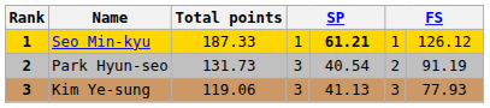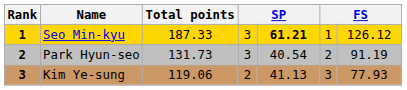Seo Min-kyu | column 4: 1 -> 3
Kim Ye-sung | column 4: 3 -> 2
